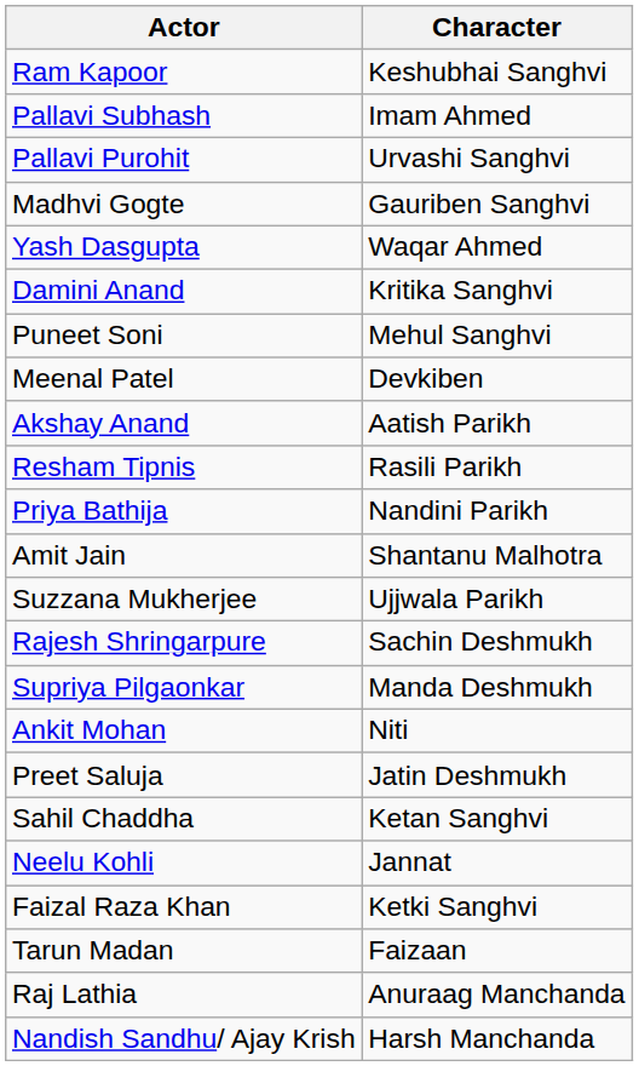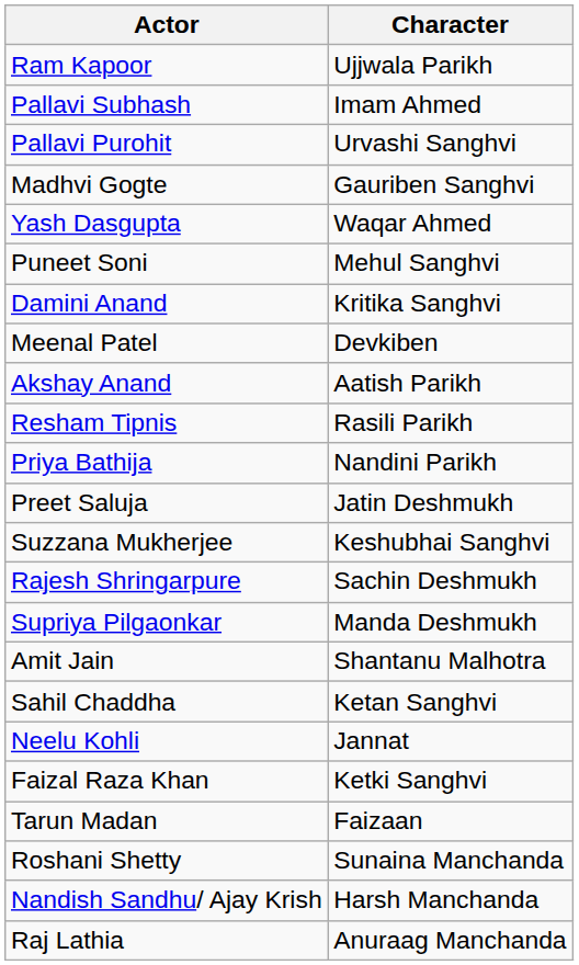Ram Kapoor | Character: Keshubhai Sanghvi -> Ujjwala Parikh
rows swapped: Puneet Soni <-> Damini Anand
rows swapped: Amit Jain <-> Preet Saluja
Suzzana Mukherjee | Character: Ujjwala Parikh -> Keshubhai Sanghvi
- row: Ankit Mohan | Niti
+ row: Roshani Shetty | Sunaina Manchanda
rows swapped: Nandish Sandhu/ Ajay Krish <-> Raj Lathia
